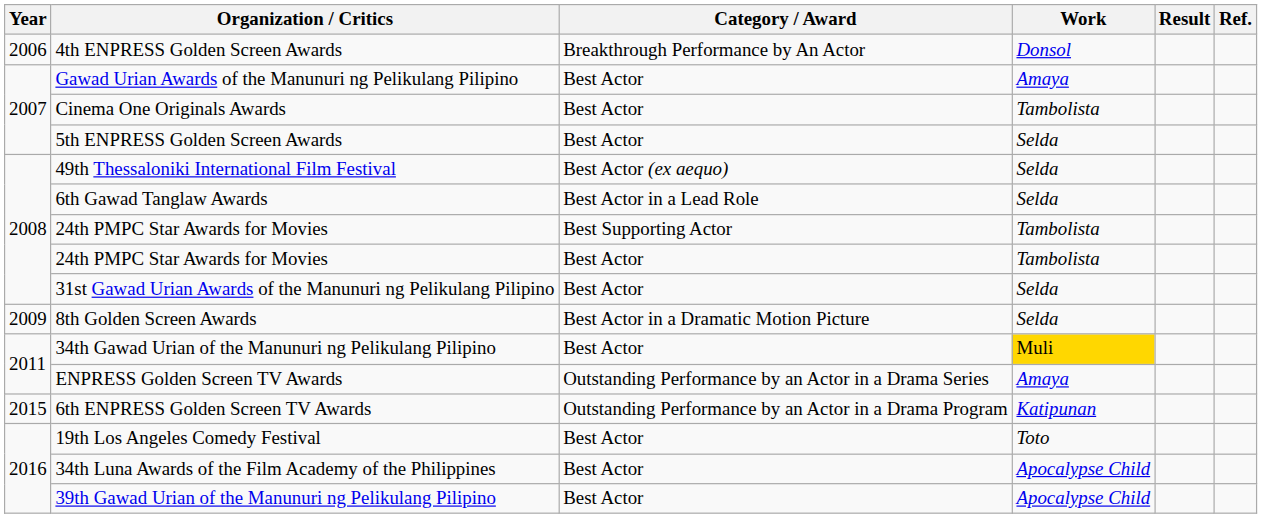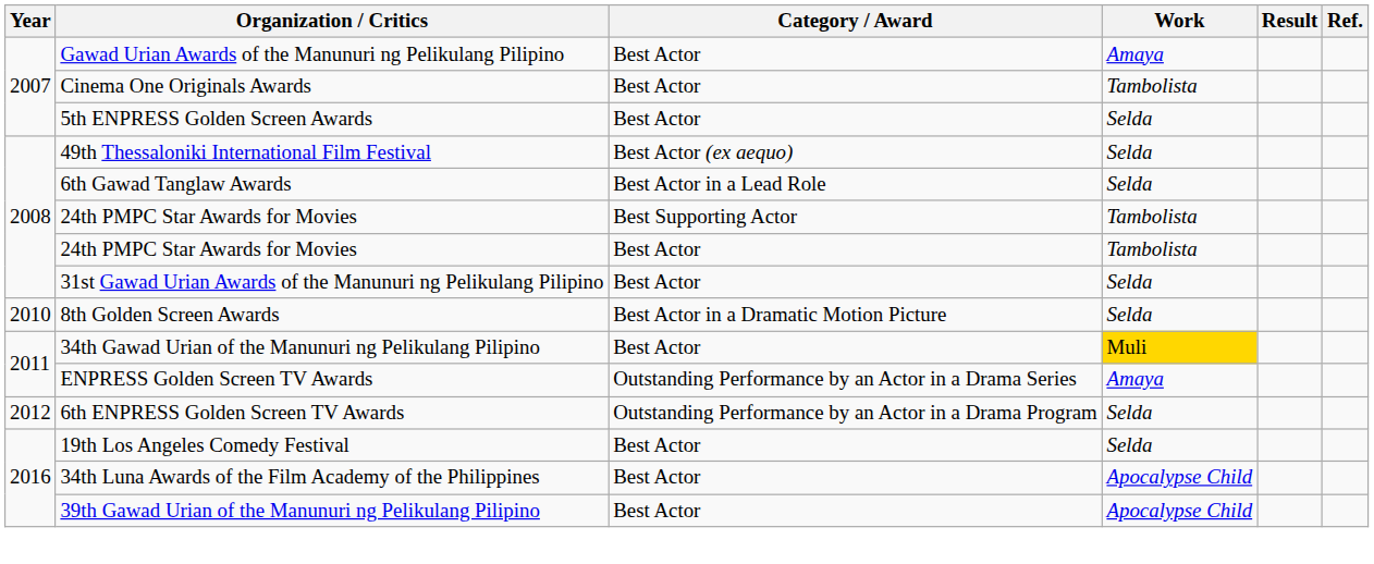- row: 2006 | 4th ENPRESS Golden Screen Awards | Breakthrough Performance by An Actor | Donsol
8th Golden Screen Awards | Year: 2009 -> 2010
6th ENPRESS Golden Screen TV Awards | Year: 2015 -> 2012
6th ENPRESS Golden Screen TV Awards | Work: Katipunan -> Selda
19th Los Angeles Comedy Festival | Work: Toto -> Selda
